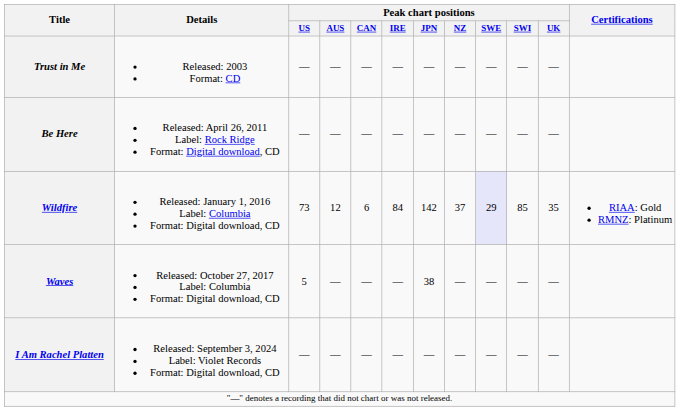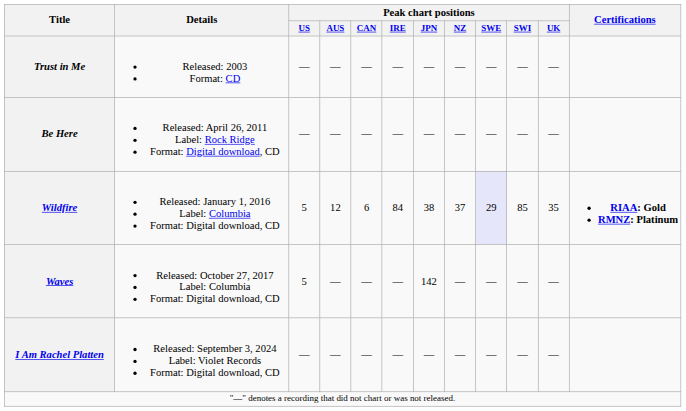Wildfire | Peak chart positions / US: 73 -> 5
Wildfire | Peak chart positions / JPN: 142 -> 38
Wildfire | Certifications: normal -> bold
Waves | Peak chart positions / JPN: 38 -> 142
